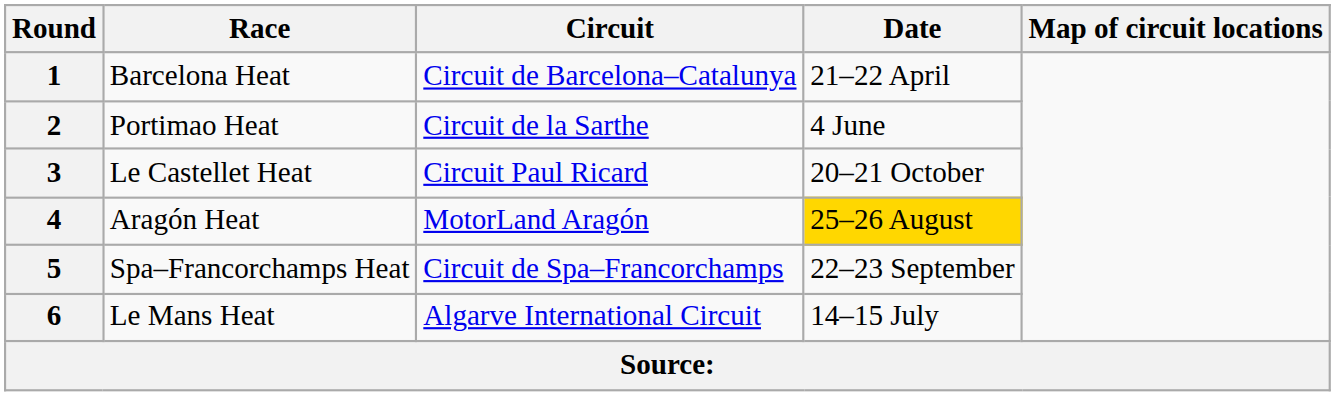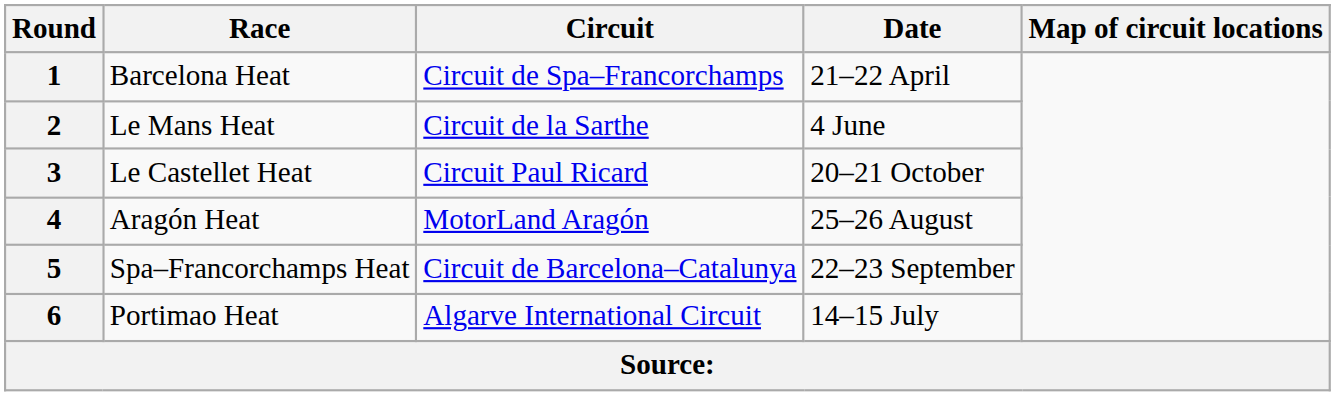1 | Circuit: Circuit de Barcelona–Catalunya -> Circuit de Spa–Francorchamps
2 | Race: Portimao Heat -> Le Mans Heat
4 | Date: gold background -> no background
5 | Circuit: Circuit de Spa–Francorchamps -> Circuit de Barcelona–Catalunya
6 | Race: Le Mans Heat -> Portimao Heat
